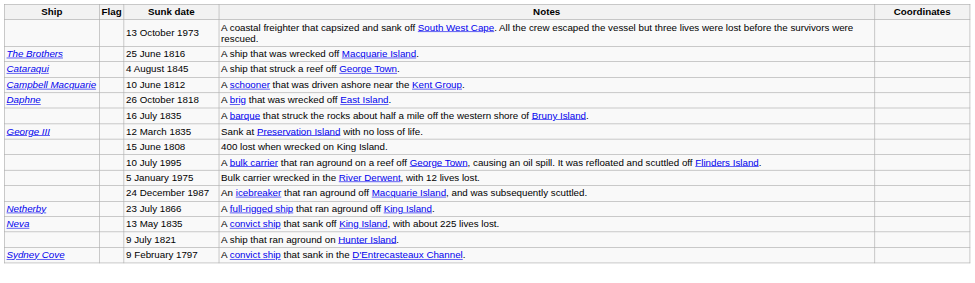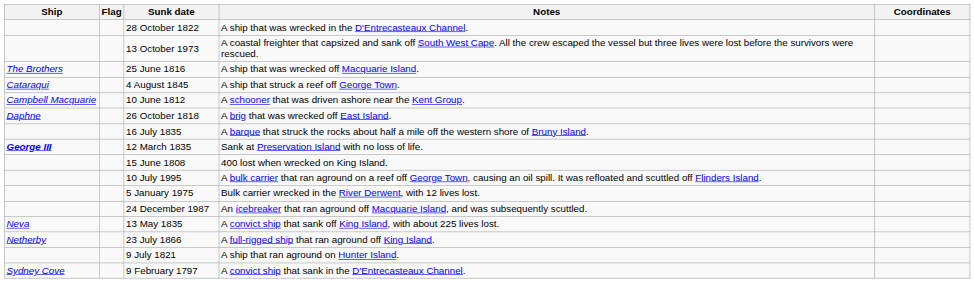+ row: 28 October 1822 | A ship that was wrecked in the D'Entrecasteaux Channel.
12 March 1835 | Ship: normal -> bold
rows swapped: 23 July 1866 <-> 13 May 1835
